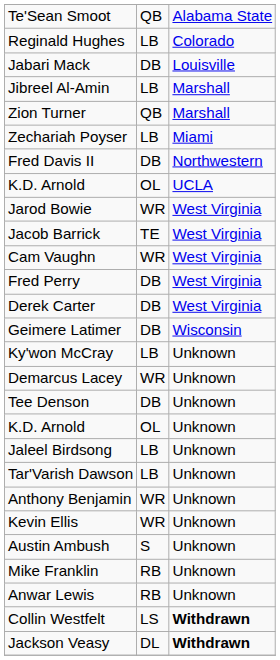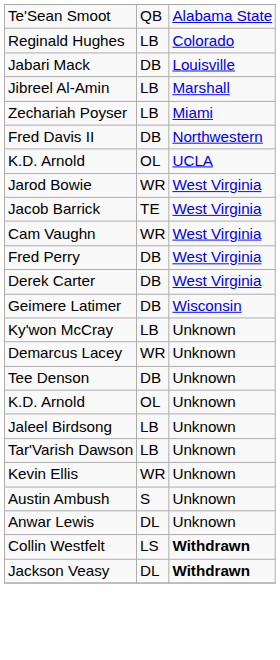- row: Zion Turner | QB | Marshall
- row: Anthony Benjamin | WR | Unknown
- row: Mike Franklin | RB | Unknown
Anwar Lewis | column 2: RB -> DL
